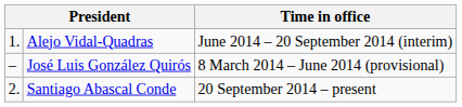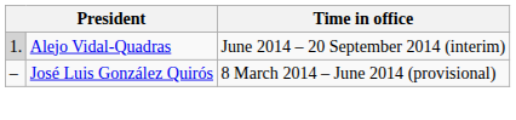Alejo Vidal-Quadras | column 1: no background -> lightgrey background
- row: 2. | Santiago Abascal Conde | 20 September 2014 – present
